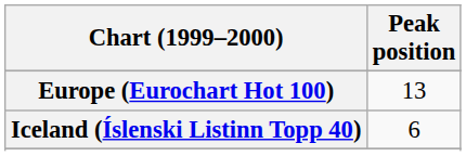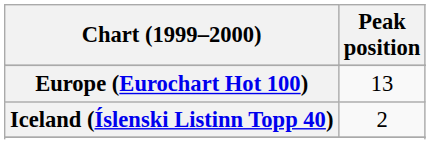Iceland (Íslenski Listinn Topp 40) | Peak position: 6 -> 2
